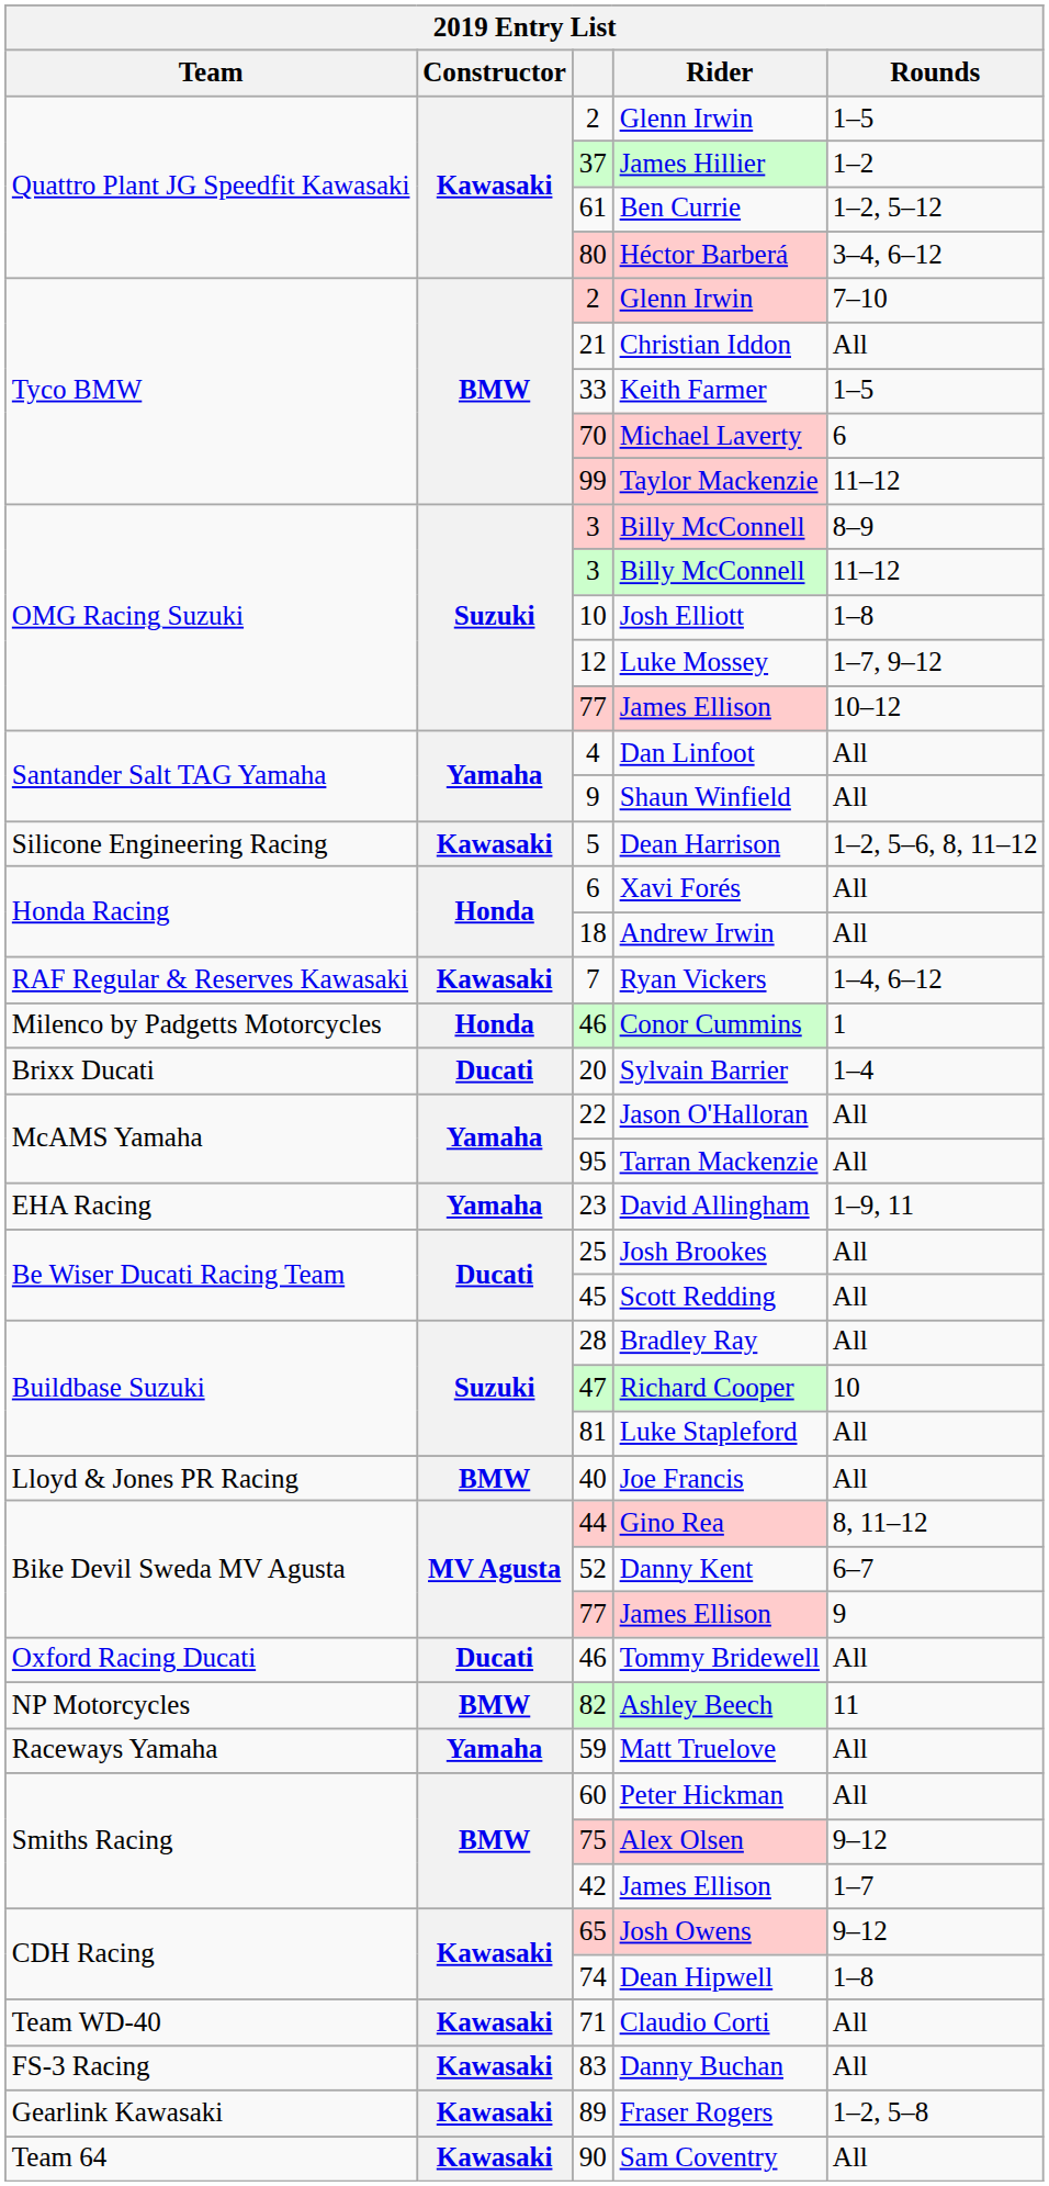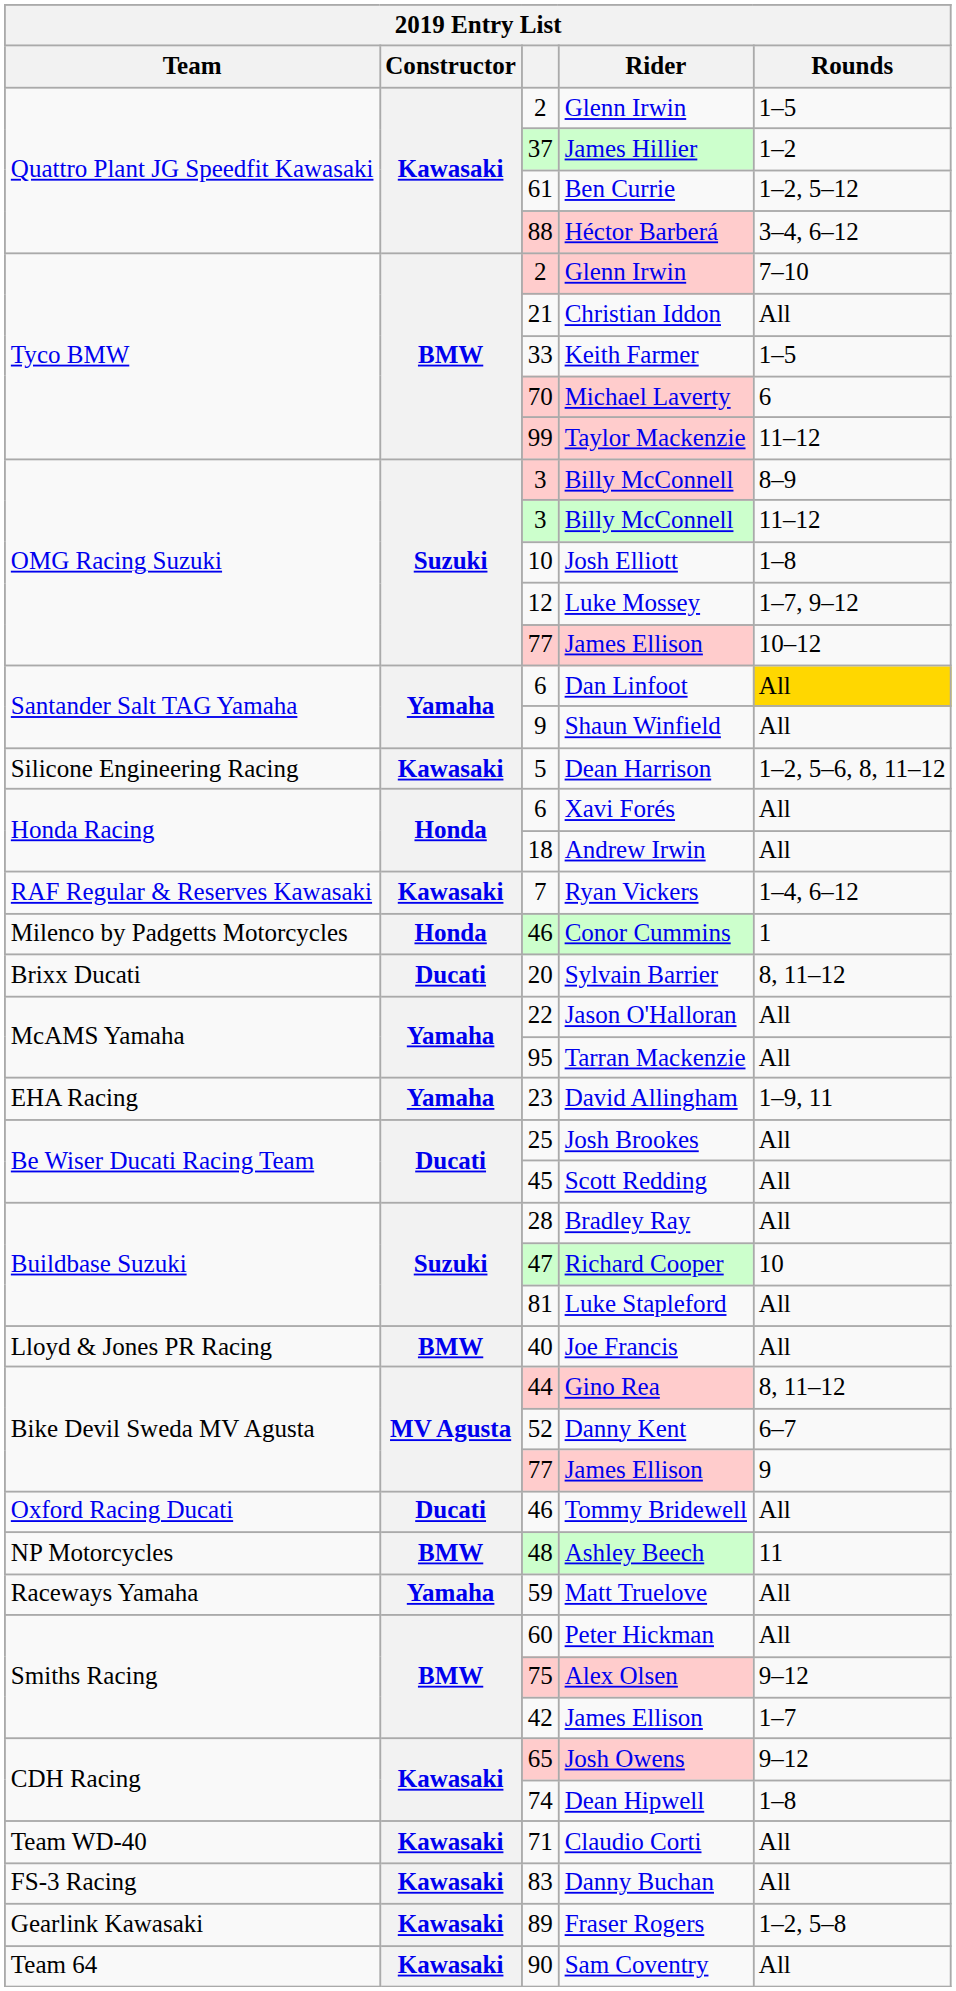Héctor Barberá | column 3: 80 -> 88
Dan Linfoot | column 3: 4 -> 6
Dan Linfoot | Rounds: no background -> gold background
Sylvain Barrier | Rounds: 1–4 -> 8, 11–12
Ashley Beech | column 3: 82 -> 48
